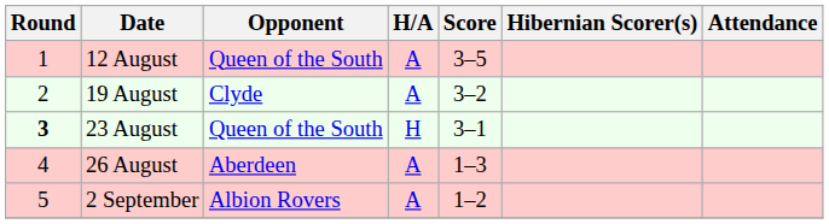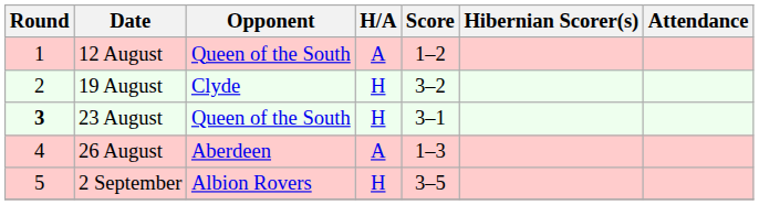12 August | Score: 3–5 -> 1–2
19 August | H/A: A -> H
2 September | H/A: A -> H
2 September | Score: 1–2 -> 3–5
